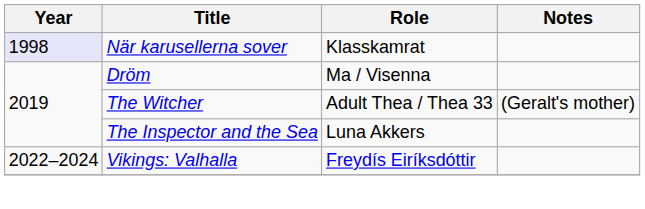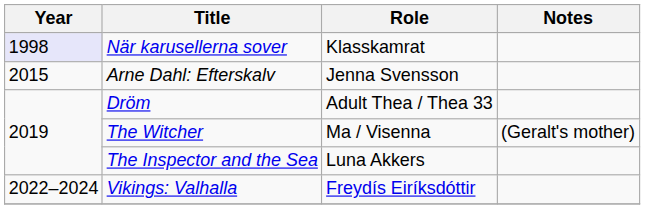+ row: 2015 | Arne Dahl: Efterskalv | Jenna Svensson
Dröm | Role: Ma / Visenna -> Adult Thea / Thea 33
The Witcher | Role: Adult Thea / Thea 33 -> Ma / Visenna
